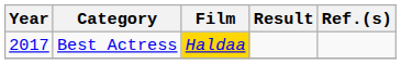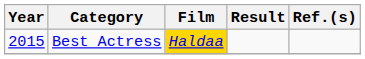Best Actress | Year: 2017 -> 2015
